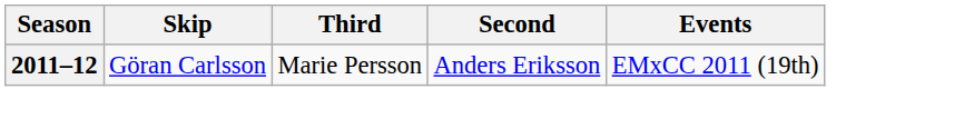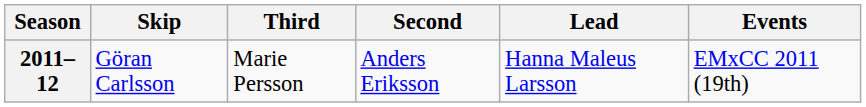+ column: Lead | Hanna Maleus Larsson
